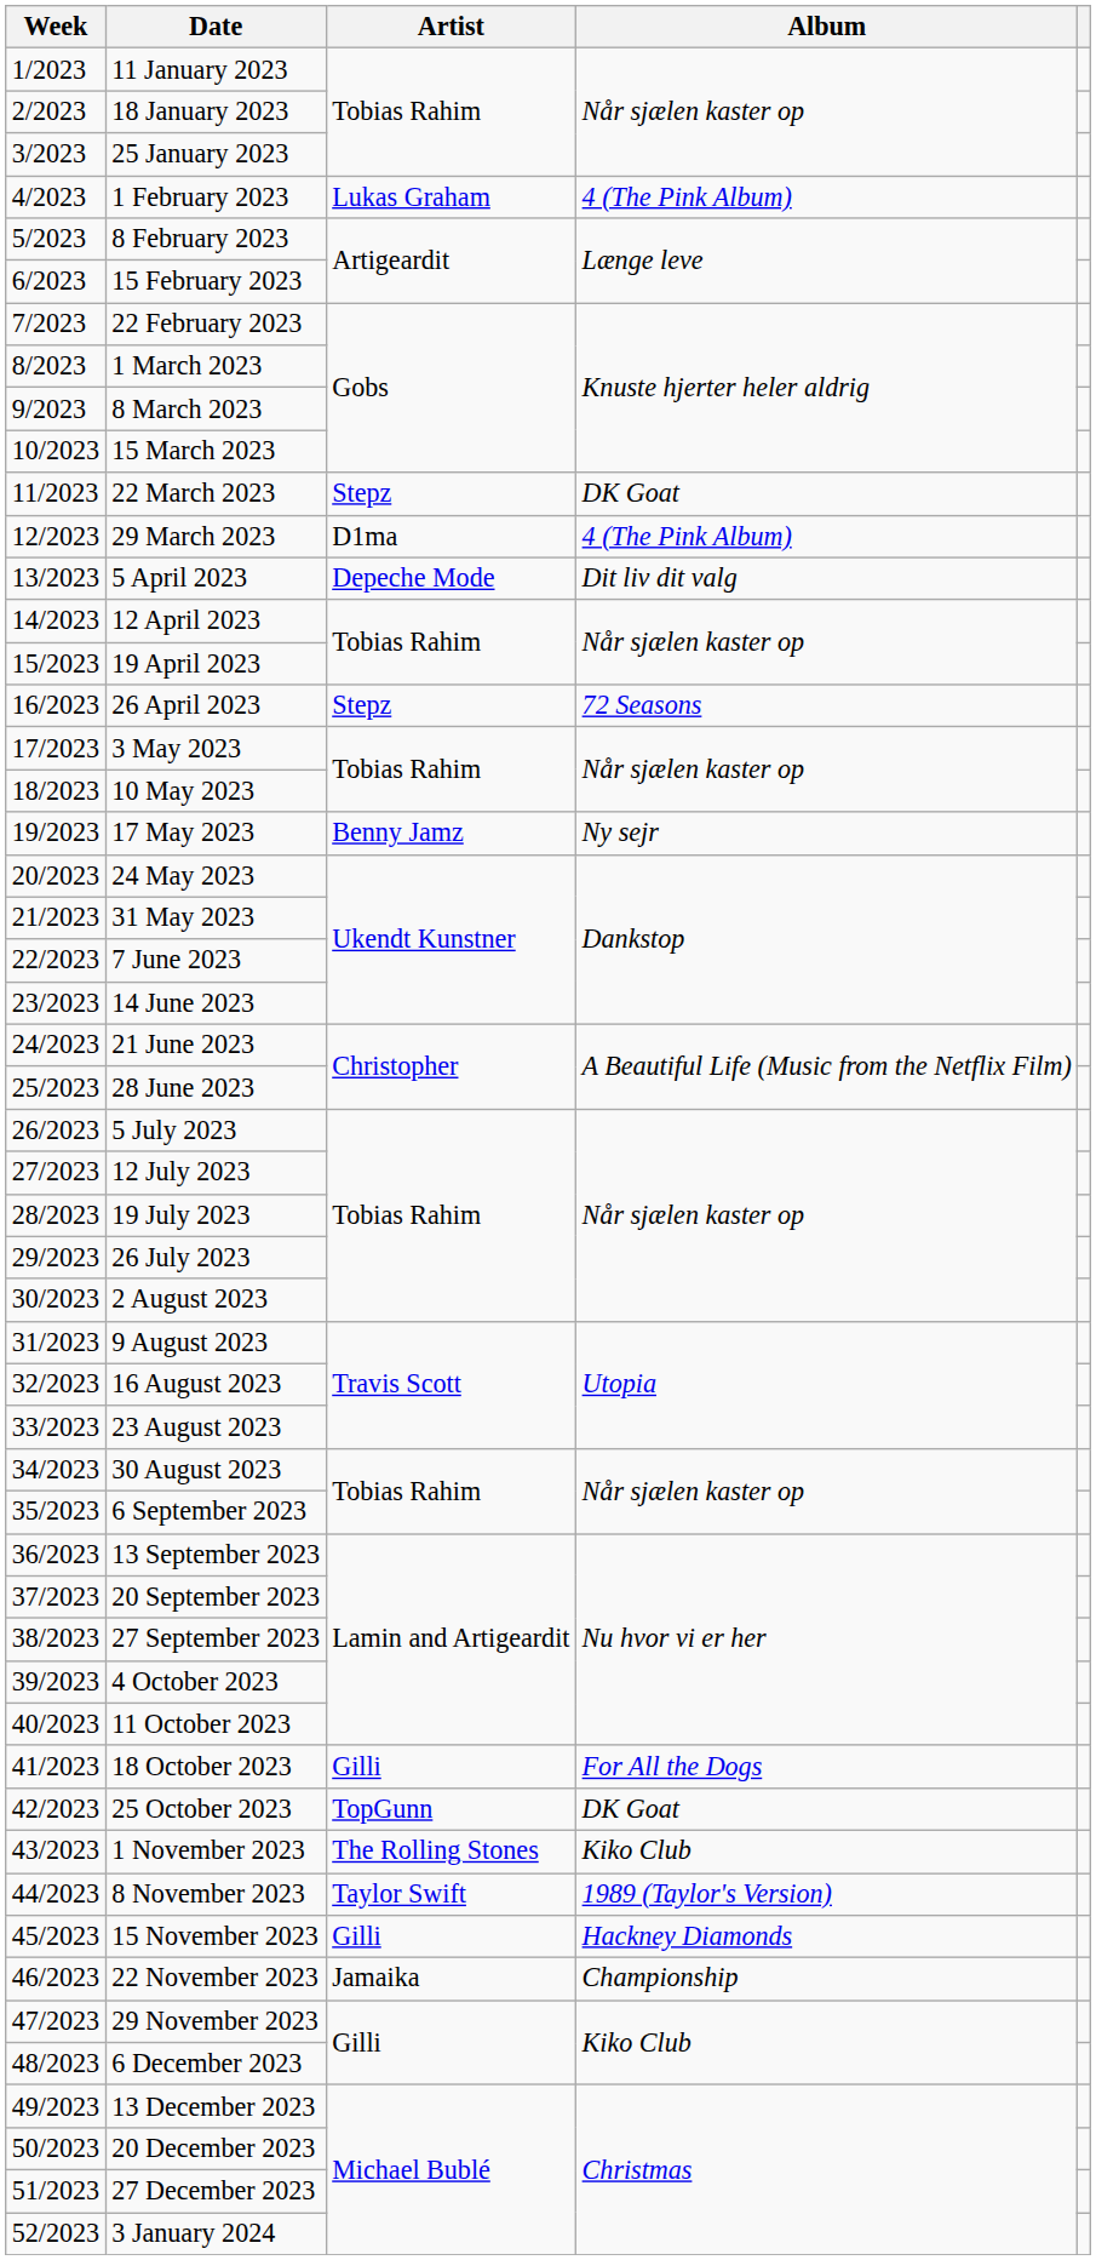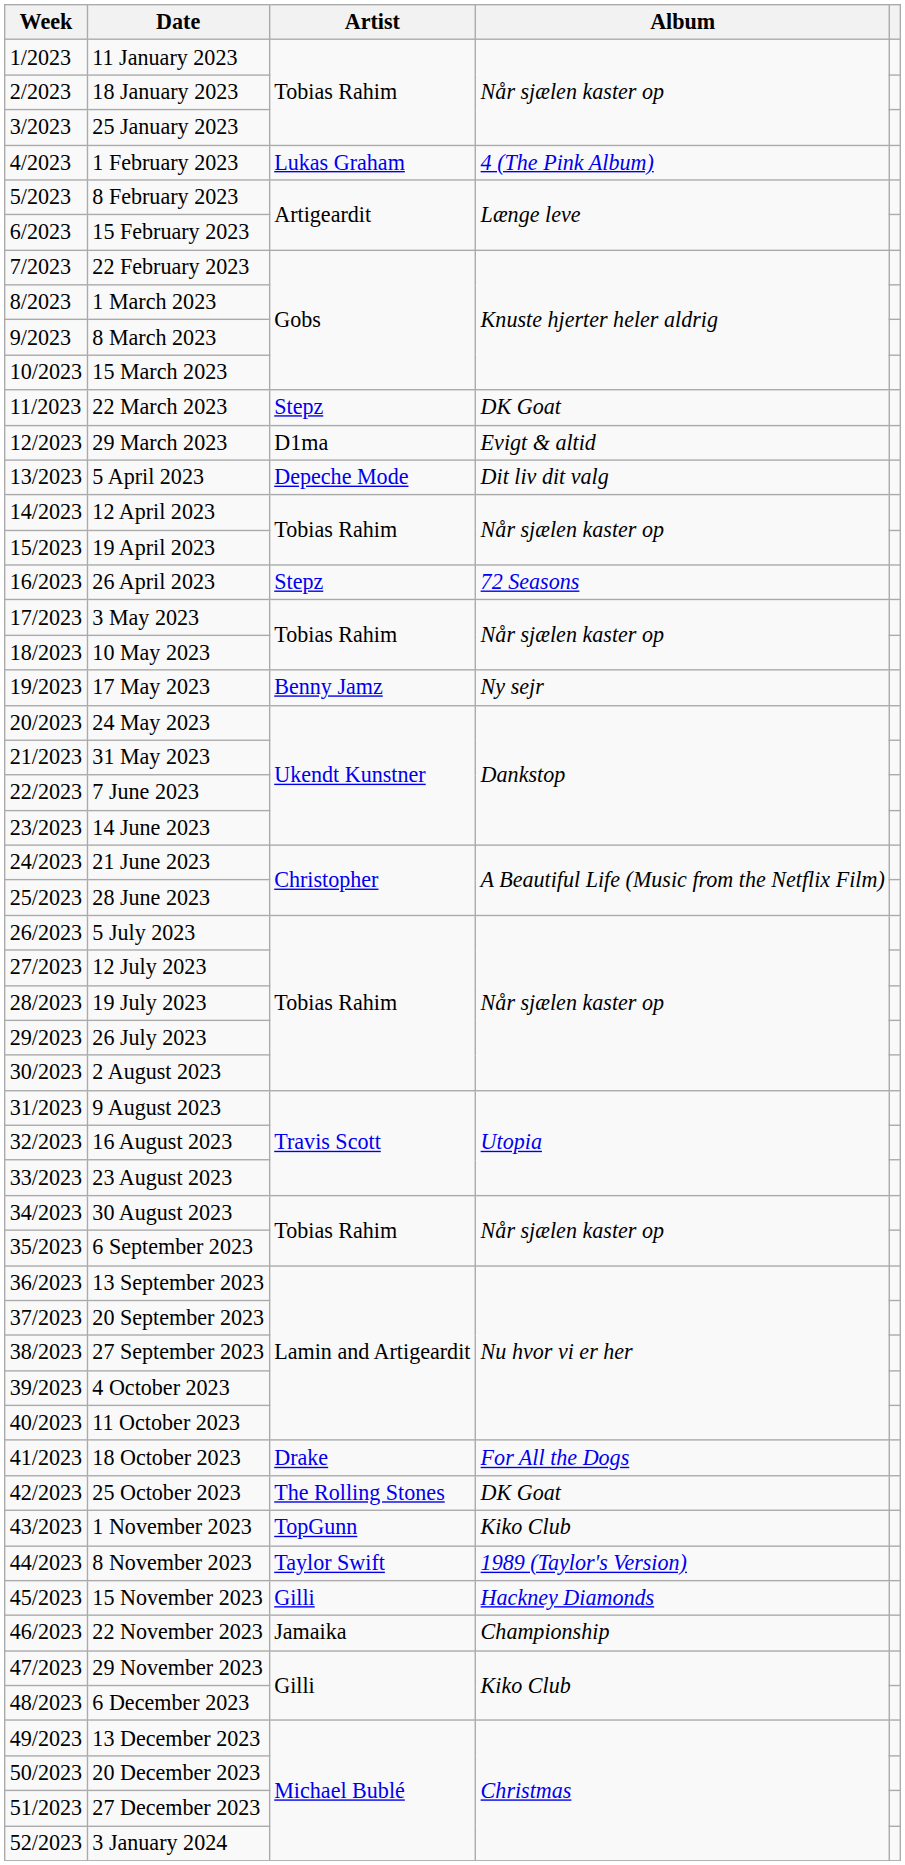29 March 2023 | Album: 4 (The Pink Album) -> Evigt & altid
18 October 2023 | Artist: Gilli -> Drake
25 October 2023 | Artist: TopGunn -> The Rolling Stones
1 November 2023 | Artist: The Rolling Stones -> TopGunn
